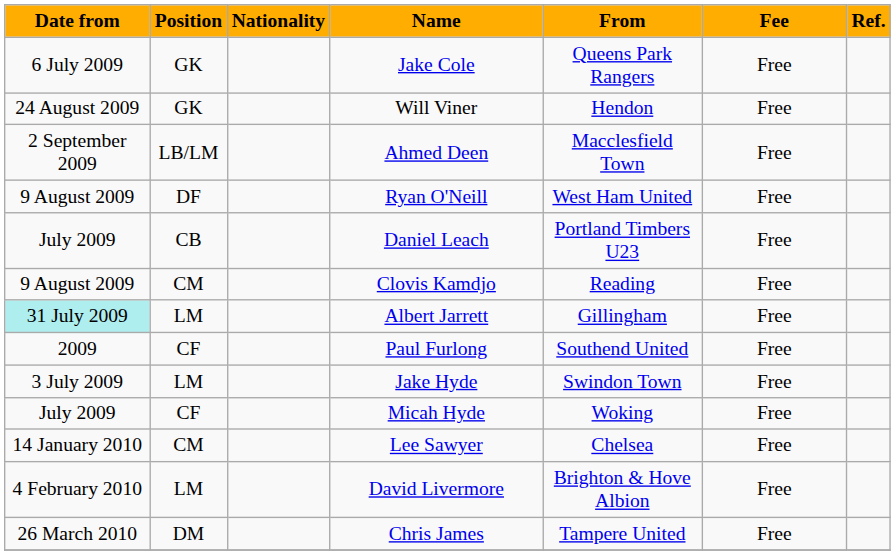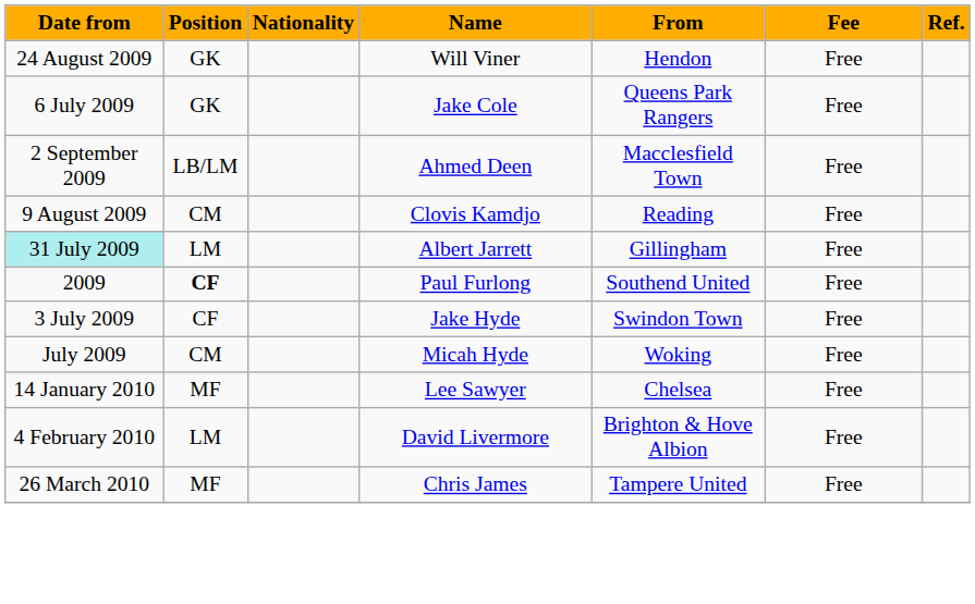rows swapped: Jake Cole <-> Will Viner
- row: 9 August 2009 | DF | Ryan O'Neill | West Ham United | Free
- row: July 2009 | CB | Daniel Leach | Portland Timbers U23 | Free
Paul Furlong | Position: normal -> bold
Jake Hyde | Position: LM -> CF
Micah Hyde | Position: CF -> CM
Lee Sawyer | Position: CM -> MF
Chris James | Position: DM -> MF
